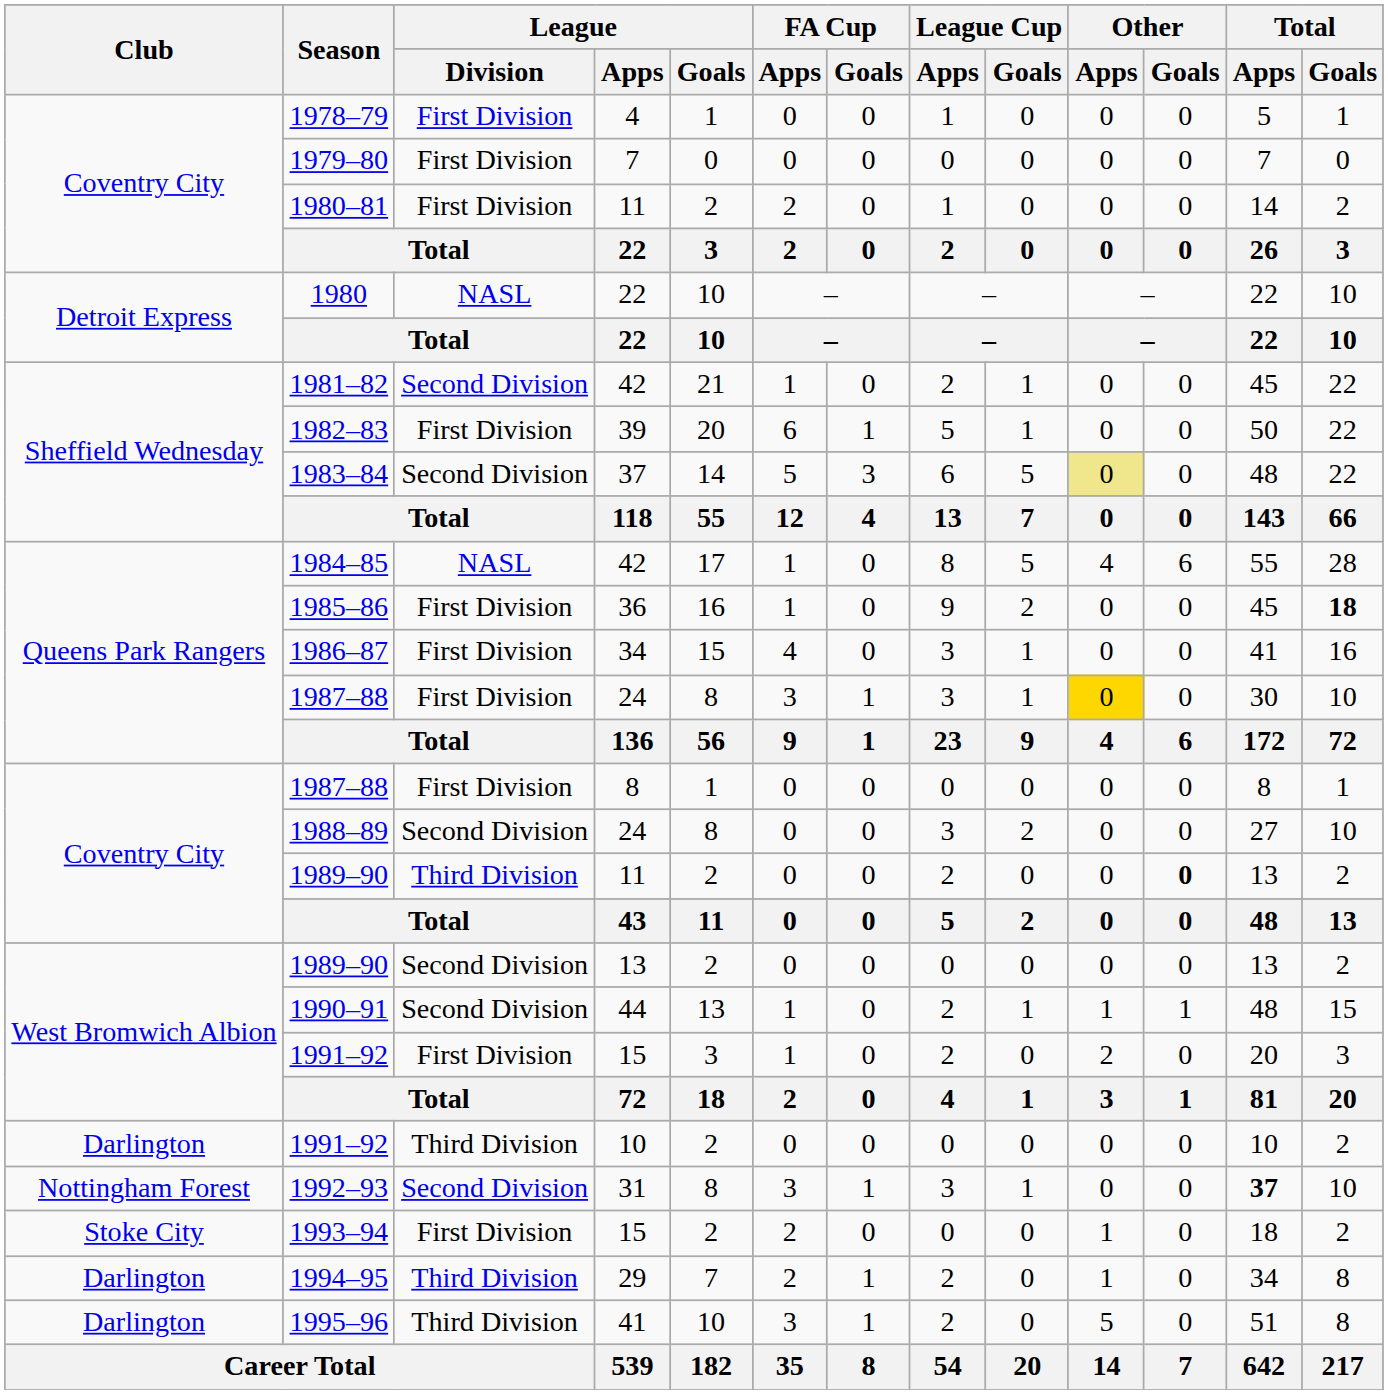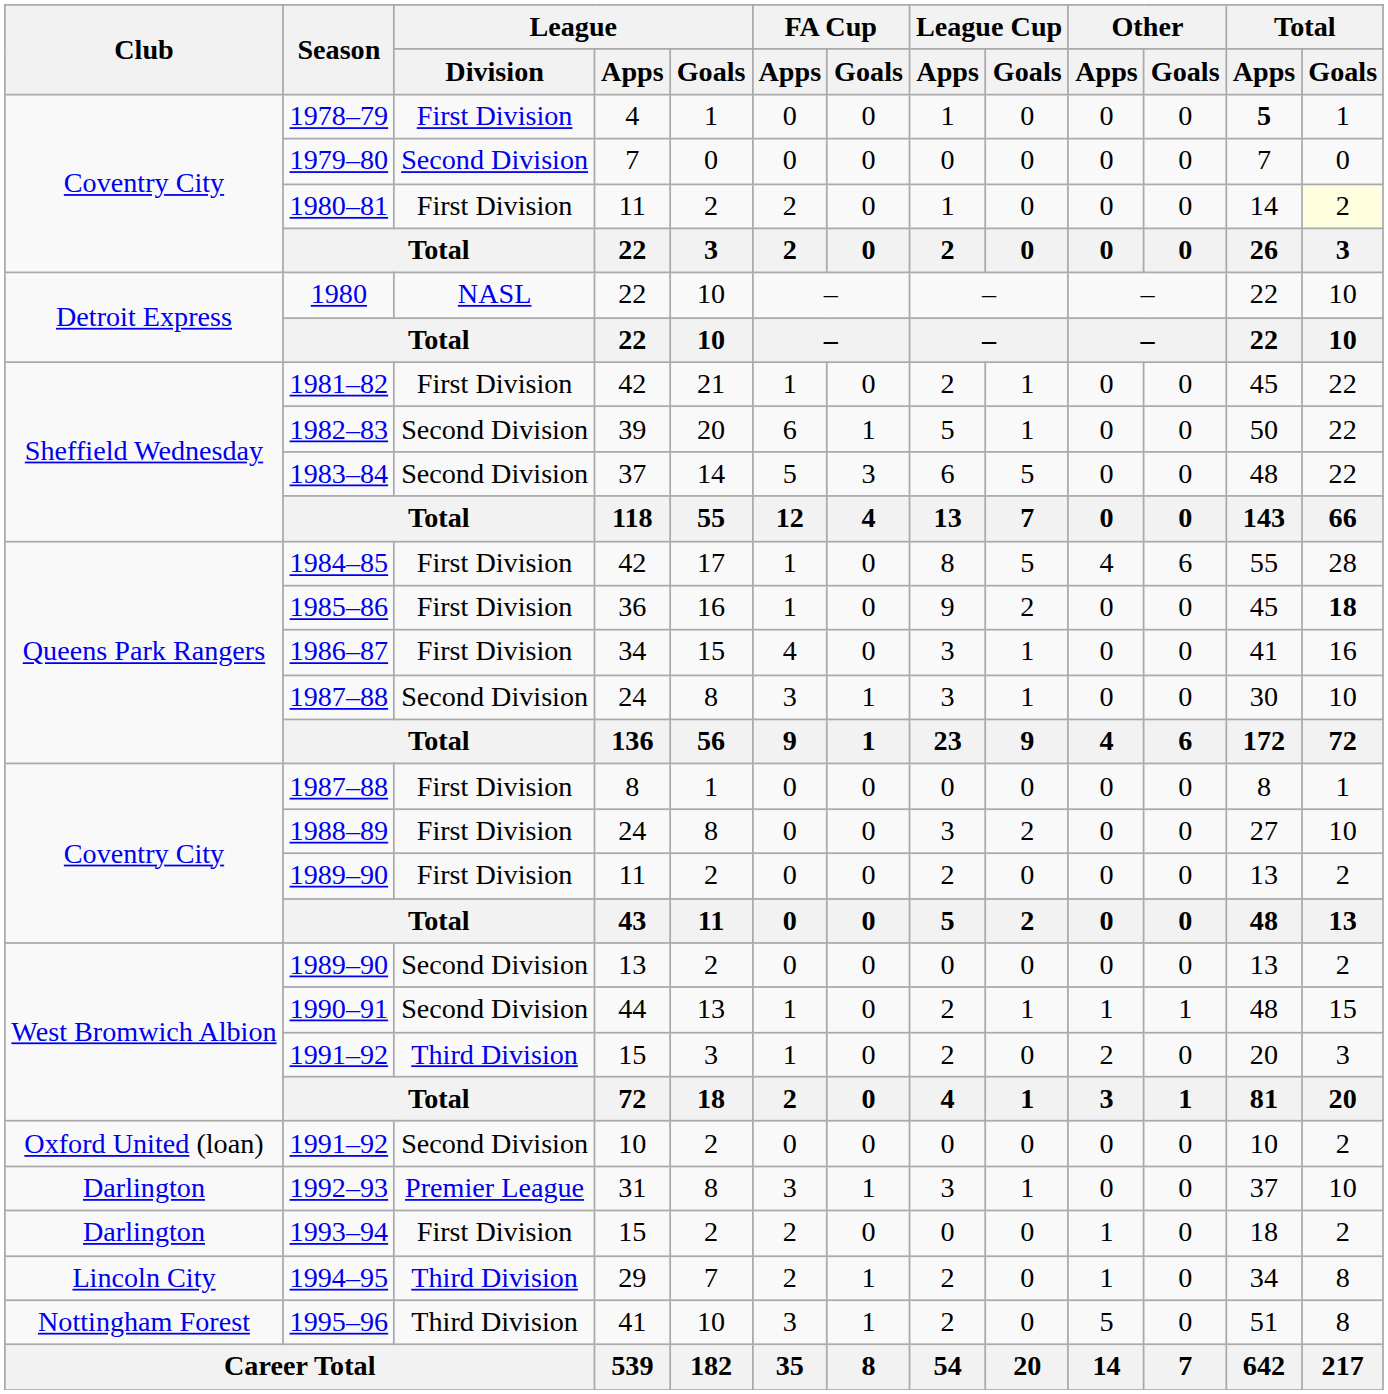1978–79 | Total / Apps: normal -> bold
1979–80 | League / Division: First Division -> Second Division
1980–81 | Total / Goals: no background -> lightyellow background
1981–82 | League / Division: Second Division -> First Division
1982–83 | League / Division: First Division -> Second Division
1983–84 | Other / Apps: khaki background -> no background
1984–85 | League / Division: NASL -> First Division
1987–88 / 24 | League / Division: First Division -> Second Division
1987–88 / 24 | Other / Apps: gold background -> no background
1988–89 | League / Division: Second Division -> First Division
1989–90 / 11 | League / Division: Third Division -> First Division
1989–90 / 11 | Other / Goals: bold -> normal
1991–92 / 15 | League / Division: First Division -> Third Division
1991–92 / 10 | Club: Darlington -> Oxford United (loan)
1991–92 / 10 | League / Division: Third Division -> Second Division
1992–93 | Club: Nottingham Forest -> Darlington
1992–93 | League / Division: Second Division -> Premier League
1992–93 | Total / Apps: bold -> normal
1993–94 | Club: Stoke City -> Darlington
1994–95 | Club: Darlington -> Lincoln City
1995–96 | Club: Darlington -> Nottingham Forest
